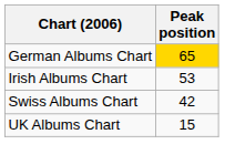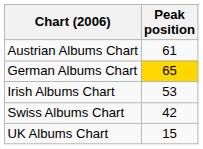+ row: Austrian Albums Chart | 61
